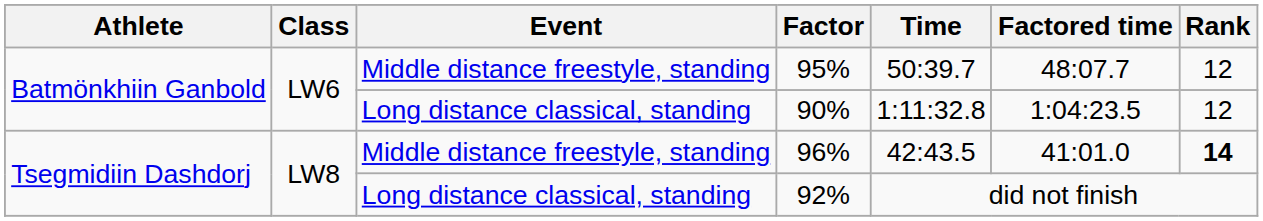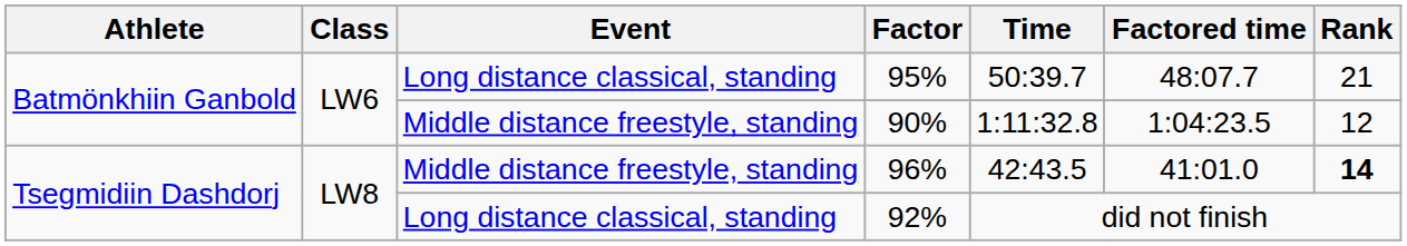95% | Event: Middle distance freestyle, standing -> Long distance classical, standing
95% | Rank: 12 -> 21
90% | Event: Long distance classical, standing -> Middle distance freestyle, standing
